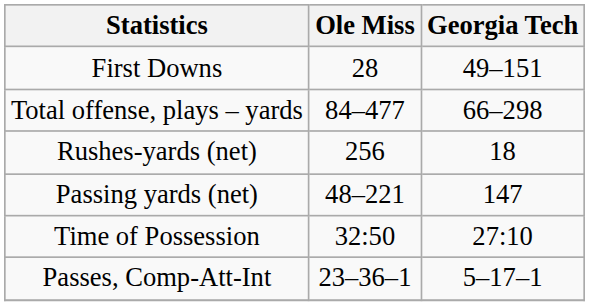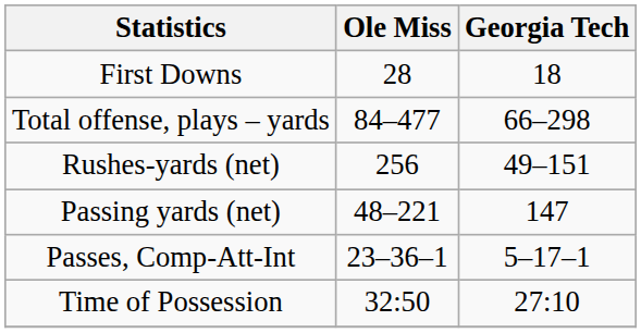First Downs | Georgia Tech: 49–151 -> 18
Rushes-yards (net) | Georgia Tech: 18 -> 49–151
rows swapped: Passes, Comp-Att-Int <-> Time of Possession
